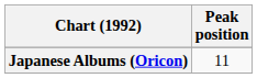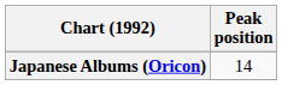Japanese Albums (Oricon) | Peak position: 11 -> 14
